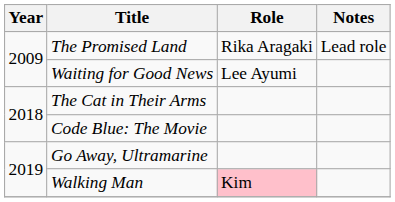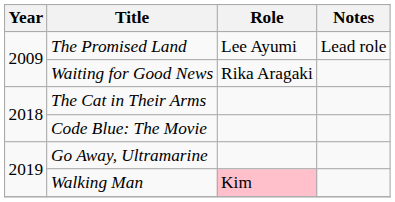The Promised Land | Role: Rika Aragaki -> Lee Ayumi
Waiting for Good News | Role: Lee Ayumi -> Rika Aragaki
